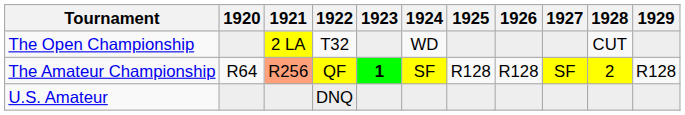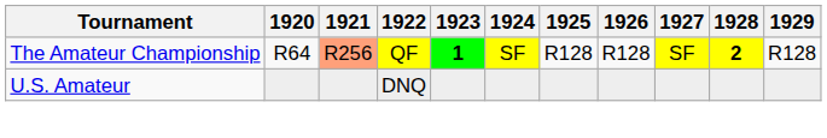- row: The Open Championship | 2 LA | T32 | WD | CUT
The Amateur Championship | 1928: normal -> bold
